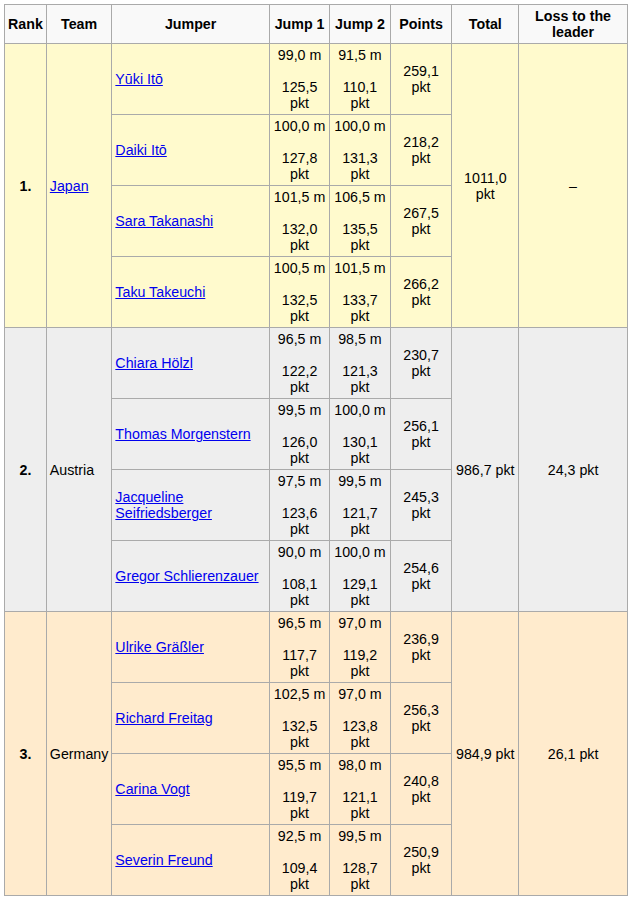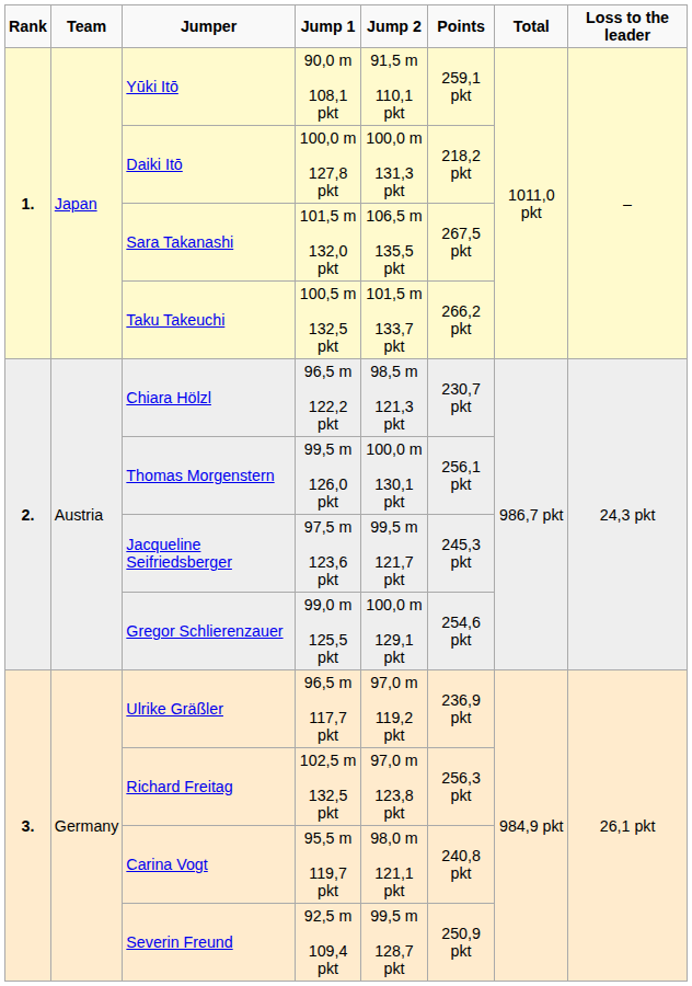Yūki Itō | Jump 1: 99,0 m 125,5 pkt -> 90,0 m 108,1 pkt
Gregor Schlierenzauer | Jump 1: 90,0 m 108,1 pkt -> 99,0 m 125,5 pkt
